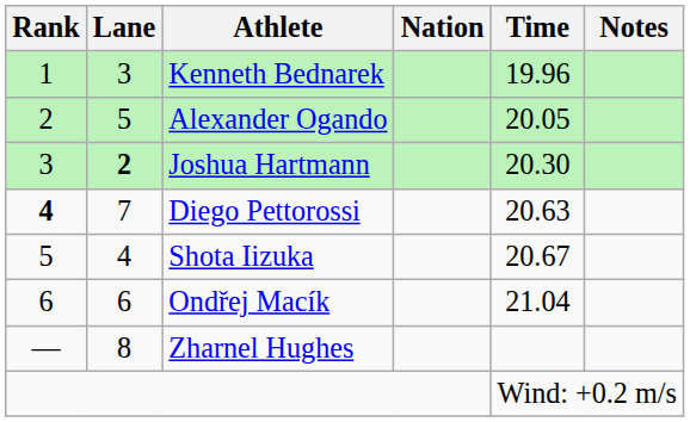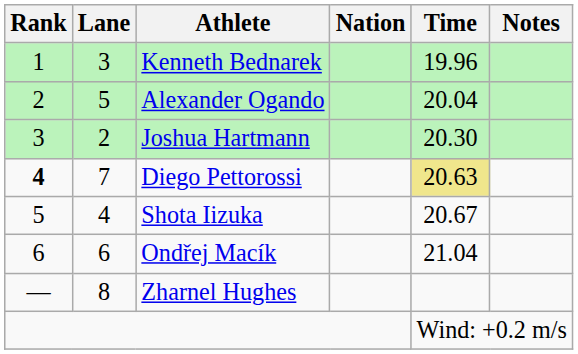Alexander Ogando | Time: 20.05 -> 20.04
Joshua Hartmann | Lane: bold -> normal
Diego Pettorossi | Time: no background -> khaki background
